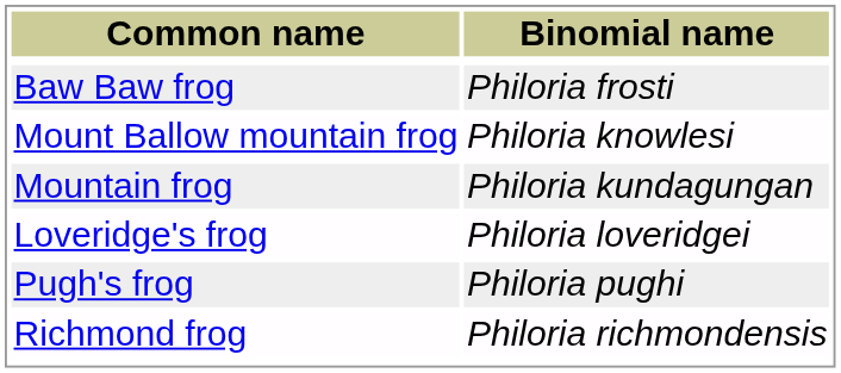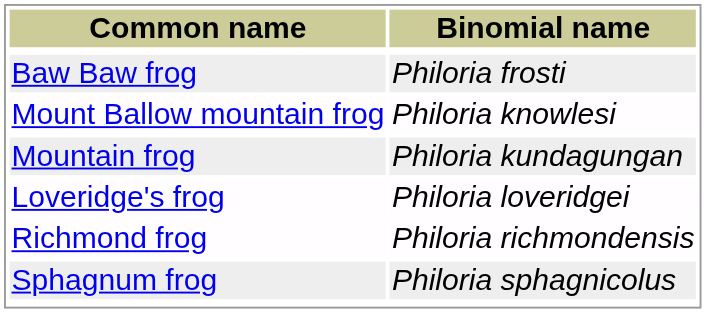- row: Pugh's frog | Philoria pughi
+ row: Sphagnum frog | Philoria sphagnicolus
